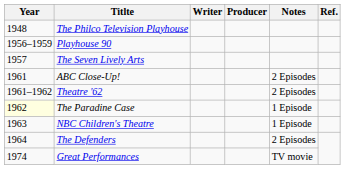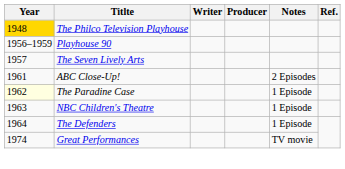The Philco Television Playhouse | Year: no background -> gold background
- row: 1961–1962 | Theatre '62 | 2 Episodes
The Defenders | Notes: 2 Episodes -> 1 Episode
